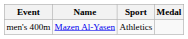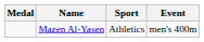columns swapped: Medal <-> Event
